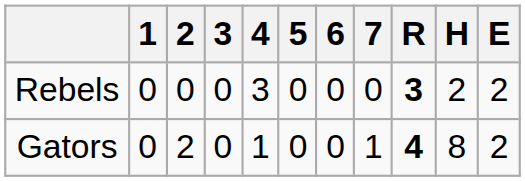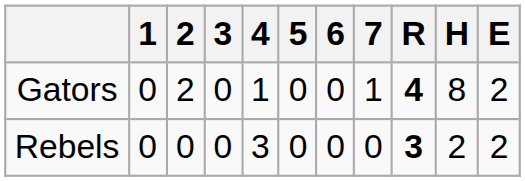rows swapped: Rebels <-> Gators
